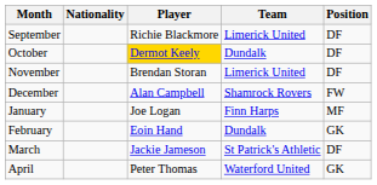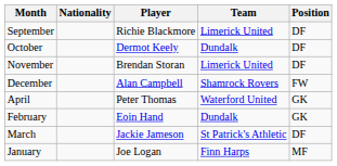October | Player: gold background -> no background
rows swapped: January <-> April
